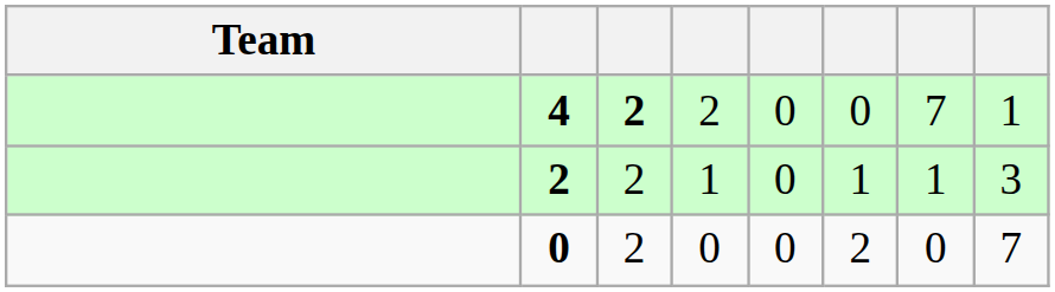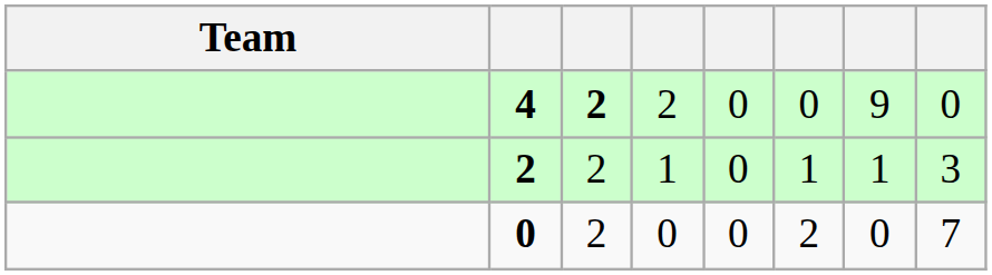4 | column 7: 7 -> 9
4 | column 8: 1 -> 0
